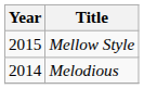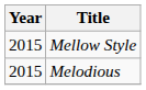Melodious | Year: 2014 -> 2015
